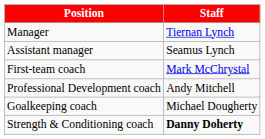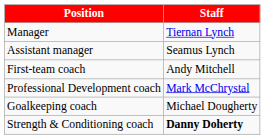First-team coach | Staff: Mark McChrystal -> Andy Mitchell
Professional Development coach | Staff: Andy Mitchell -> Mark McChrystal
